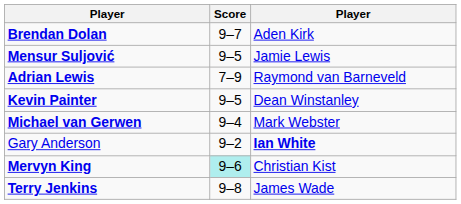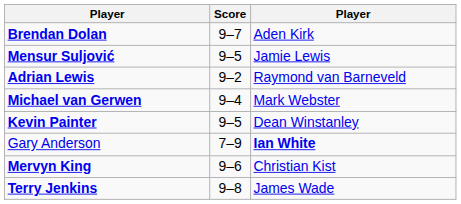Adrian Lewis | Score: 7–9 -> 9–2
rows swapped: Michael van Gerwen <-> Kevin Painter
Gary Anderson | Score: 9–2 -> 7–9
Mervyn King | Score: paleturquoise background -> no background
